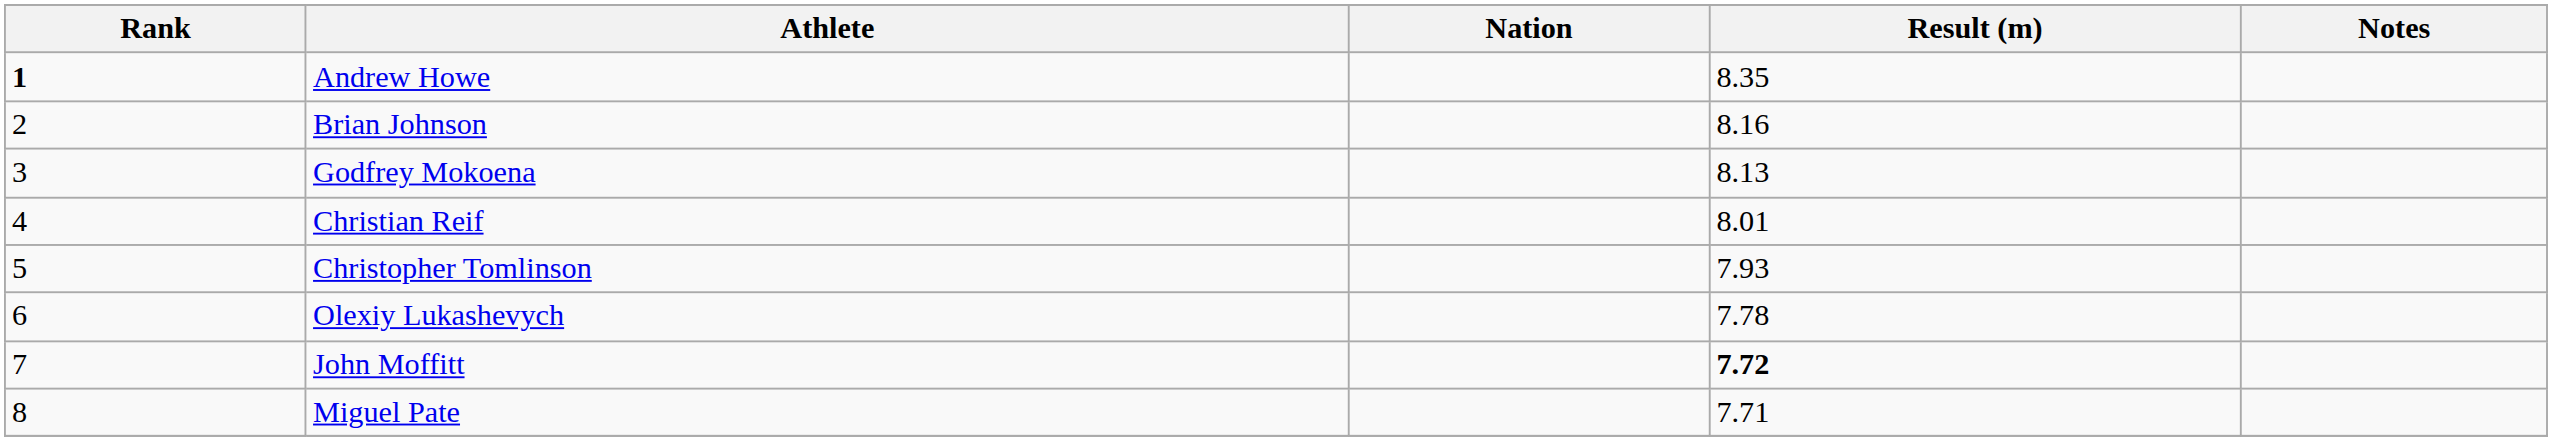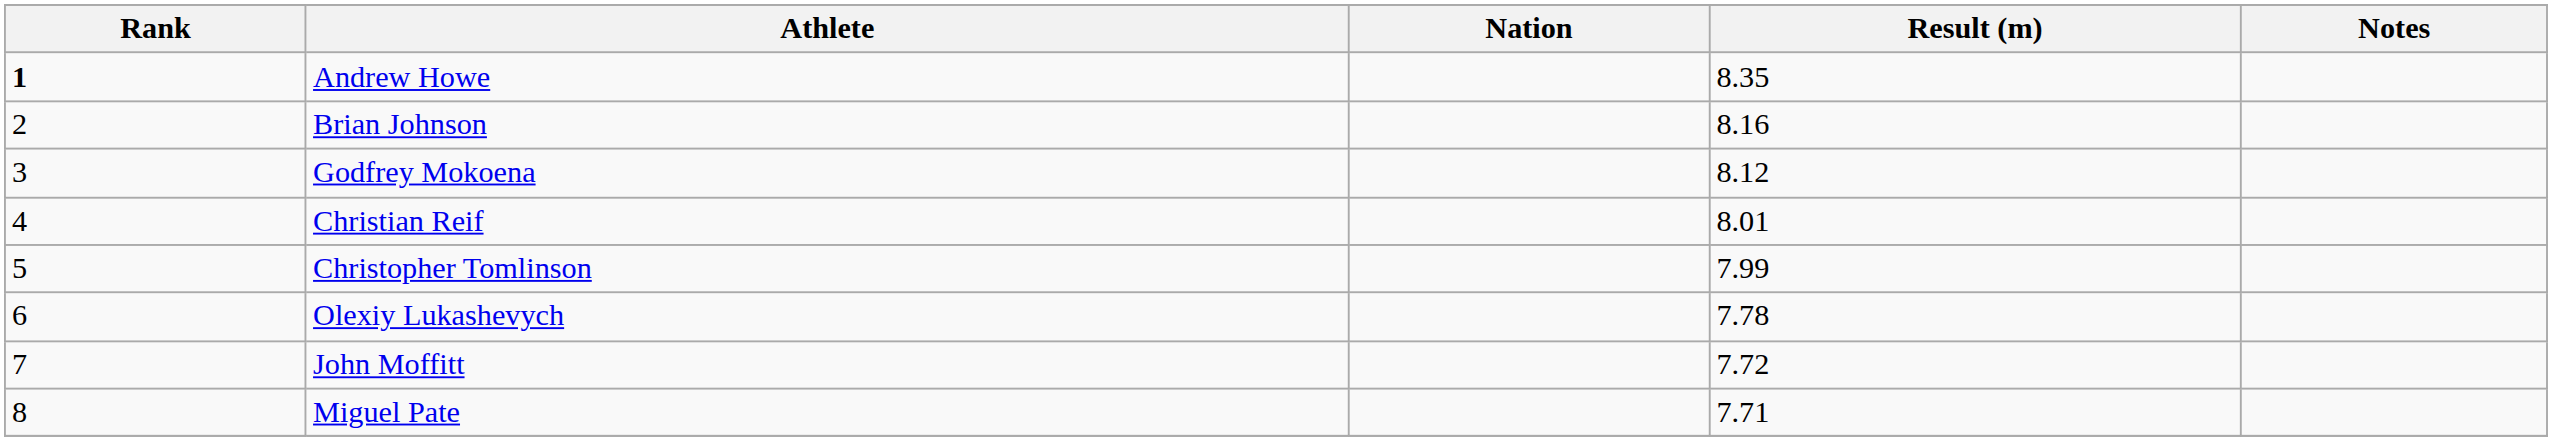Godfrey Mokoena | Result (m): 8.13 -> 8.12
Christopher Tomlinson | Result (m): 7.93 -> 7.99
John Moffitt | Result (m): bold -> normal
